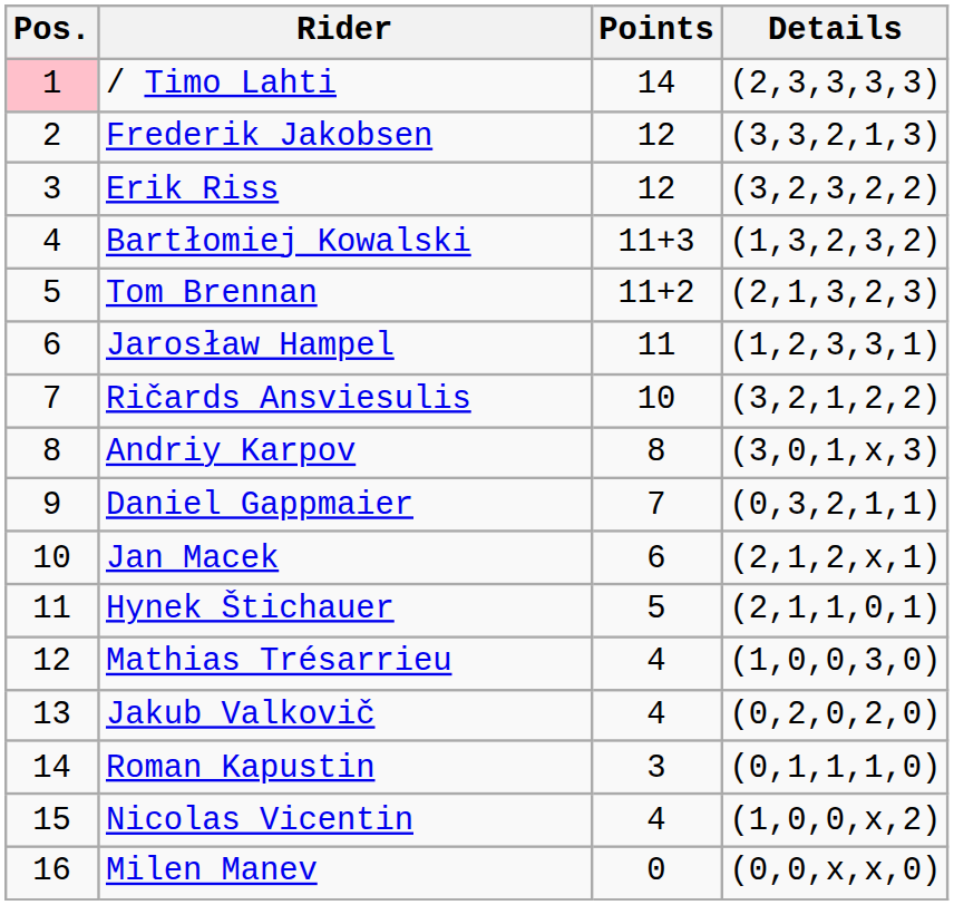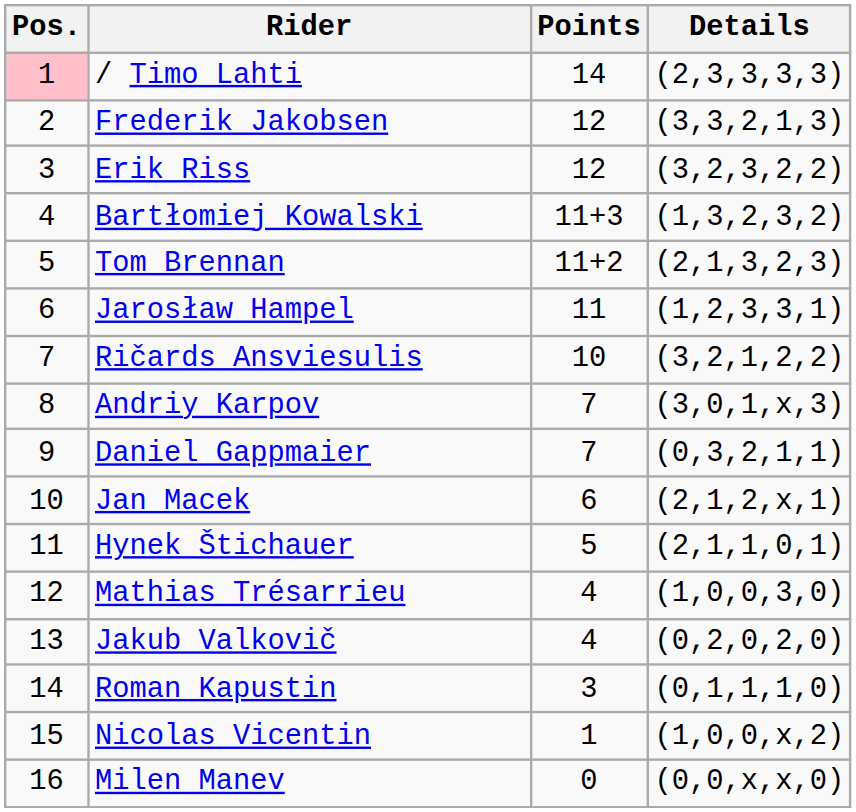Andriy Karpov | Points: 8 -> 7
Nicolas Vicentin | Points: 4 -> 1
